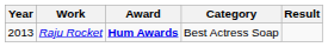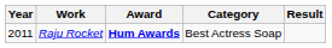Raju Rocket | Year: 2013 -> 2011
